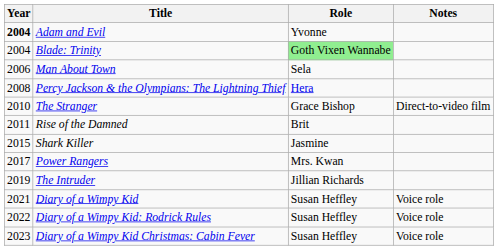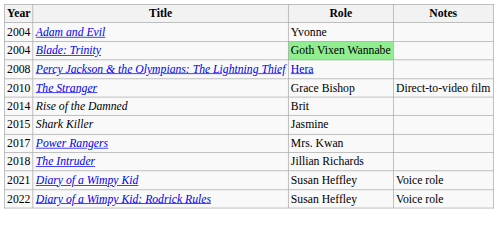Adam and Evil | Year: bold -> normal
- row: 2006 | Man About Town | Sela
Rise of the Damned | Year: 2011 -> 2014
The Intruder | Year: 2019 -> 2018
- row: 2023 | Diary of a Wimpy Kid Christmas: Cabin Fever | Susan Heffley | Voice role
